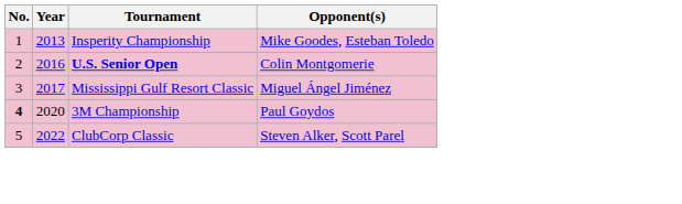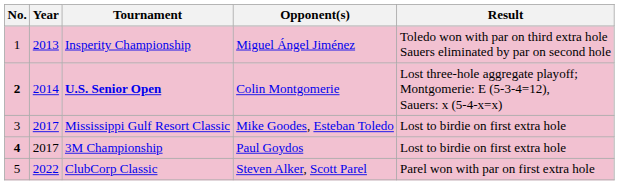+ column: Result | Toledo won with par on third extra hole Sauers eliminated by par on second hole | Lost three-hole aggregate playoff; Montgomerie: E (5-3-4=12), Sauers: x (5-4-x=x) | Lost to birdie on first extra hole | Lost to birdie on first extra hole | Parel won with par on first extra hole
Insperity Championship | Opponent(s): Mike Goodes, Esteban Toledo -> Miguel Ángel Jiménez
U.S. Senior Open | No.: normal -> bold
U.S. Senior Open | Year: 2016 -> 2014
Mississippi Gulf Resort Classic | Opponent(s): Miguel Ángel Jiménez -> Mike Goodes, Esteban Toledo
3M Championship | Year: 2020 -> 2017
